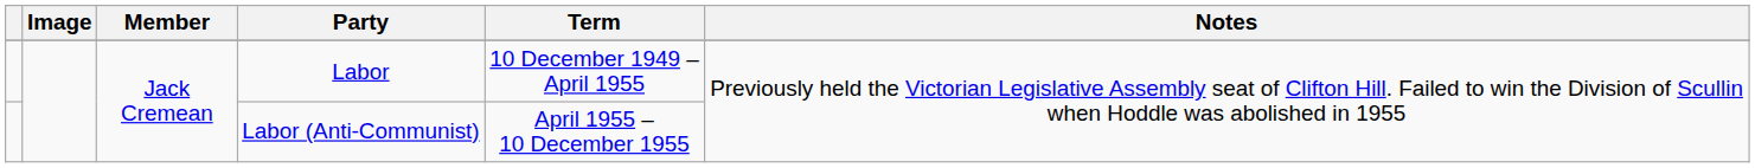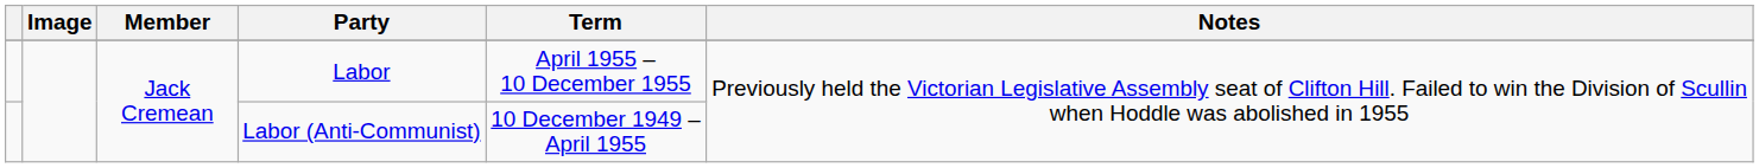Labor | Term: 10 December 1949 – April 1955 -> April 1955 – 10 December 1955
Labor (Anti-Communist) | Term: April 1955 – 10 December 1955 -> 10 December 1949 – April 1955
